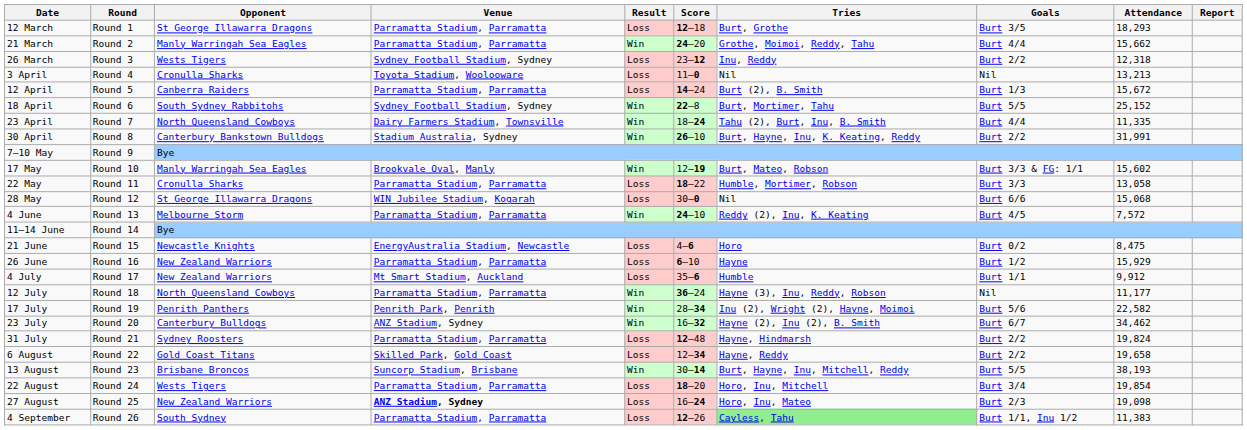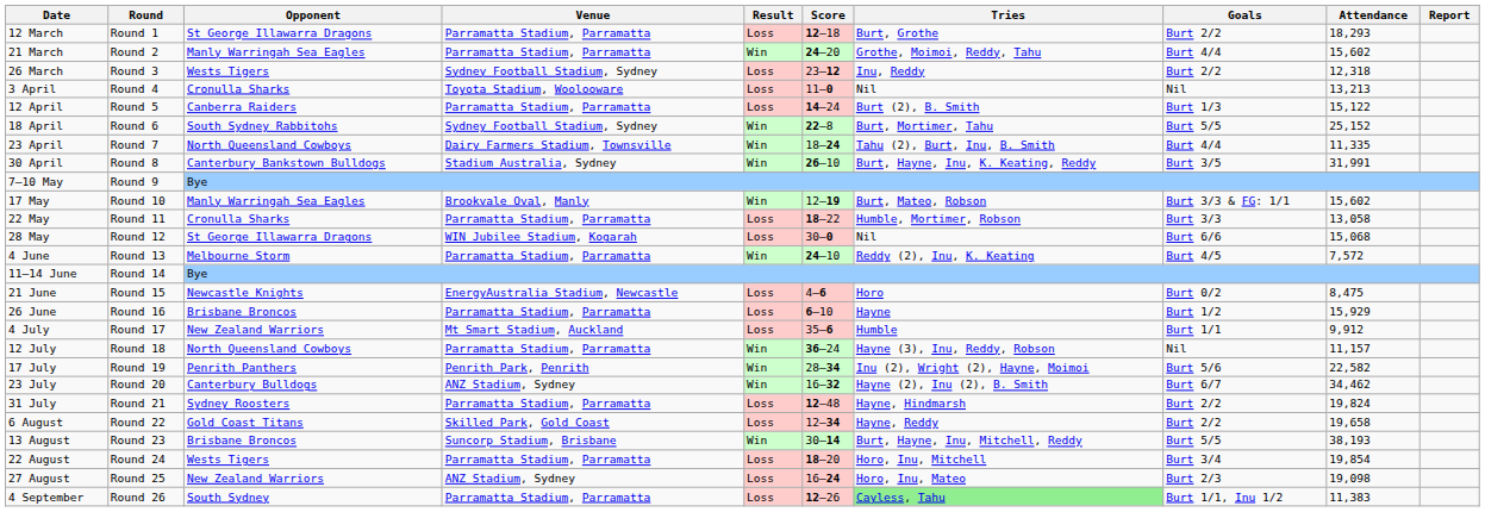12 March | Goals: Burt 3/5 -> Burt 2/2
21 March | Attendance: 15,662 -> 15,602
12 April | Attendance: 15,672 -> 15,122
30 April | Goals: Burt 2/2 -> Burt 3/5
26 June | Opponent: New Zealand Warriors -> Brisbane Broncos
12 July | Attendance: 11,177 -> 11,157
27 August | Venue: bold -> normal
